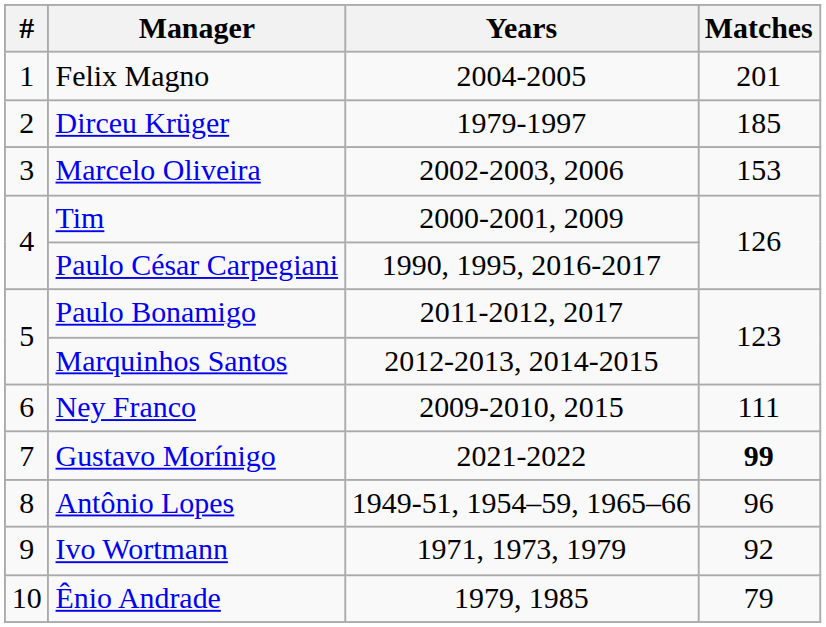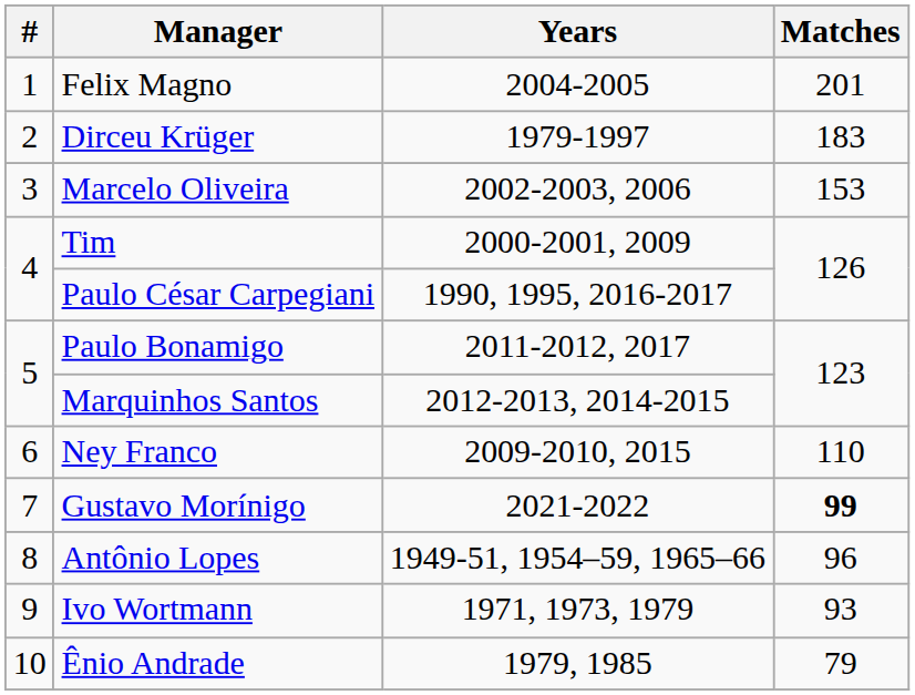Dirceu Krüger | Matches: 185 -> 183
Ney Franco | Matches: 111 -> 110
Ivo Wortmann | Matches: 92 -> 93
